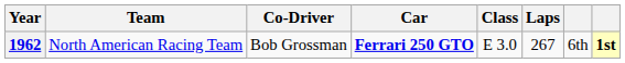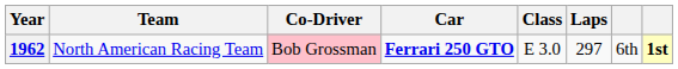1962 | Co-Driver: no background -> pink background
1962 | Laps: 267 -> 297
